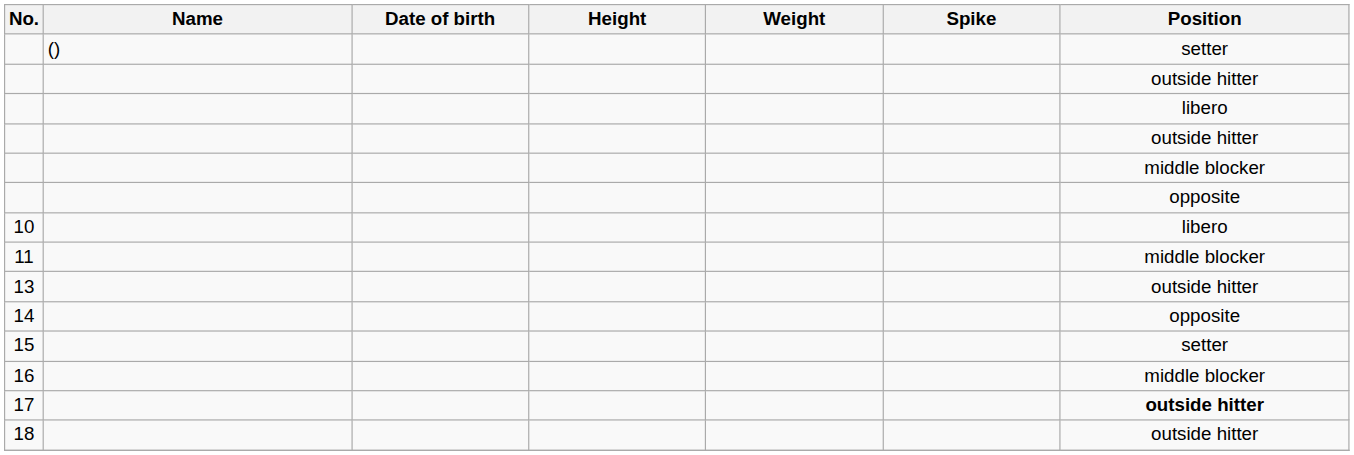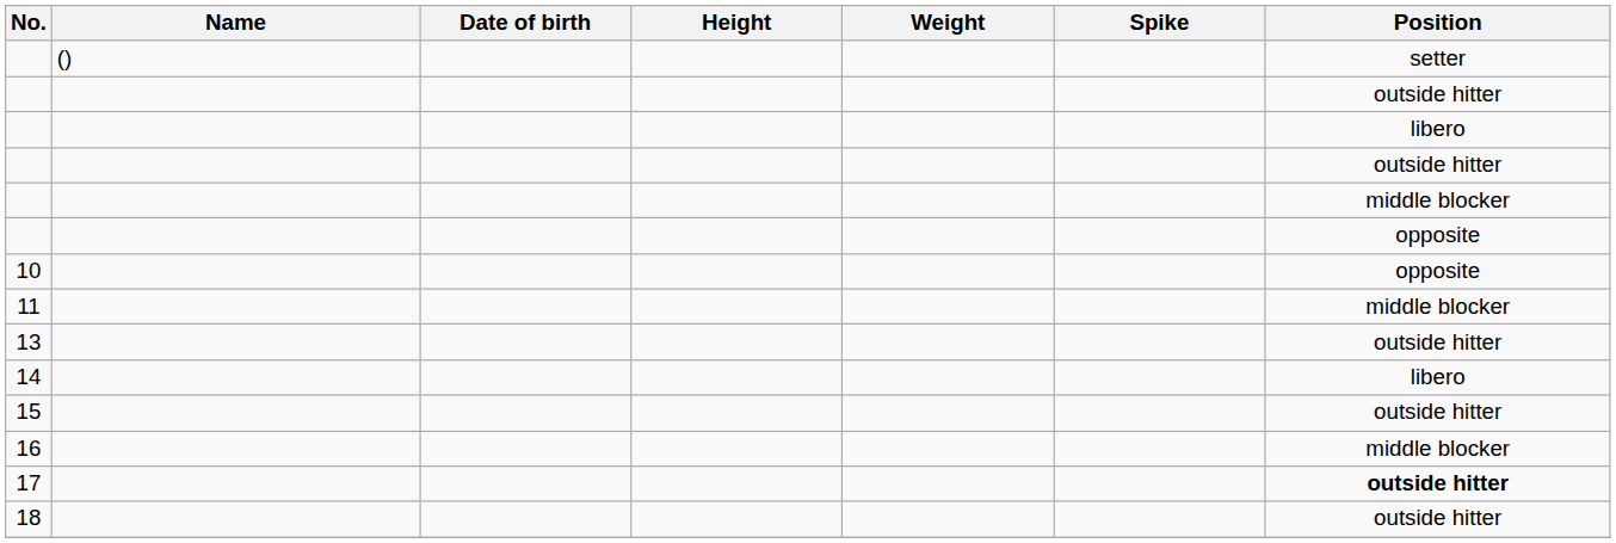10 | Position: libero -> opposite
14 | Position: opposite -> libero
15 | Position: setter -> outside hitter
